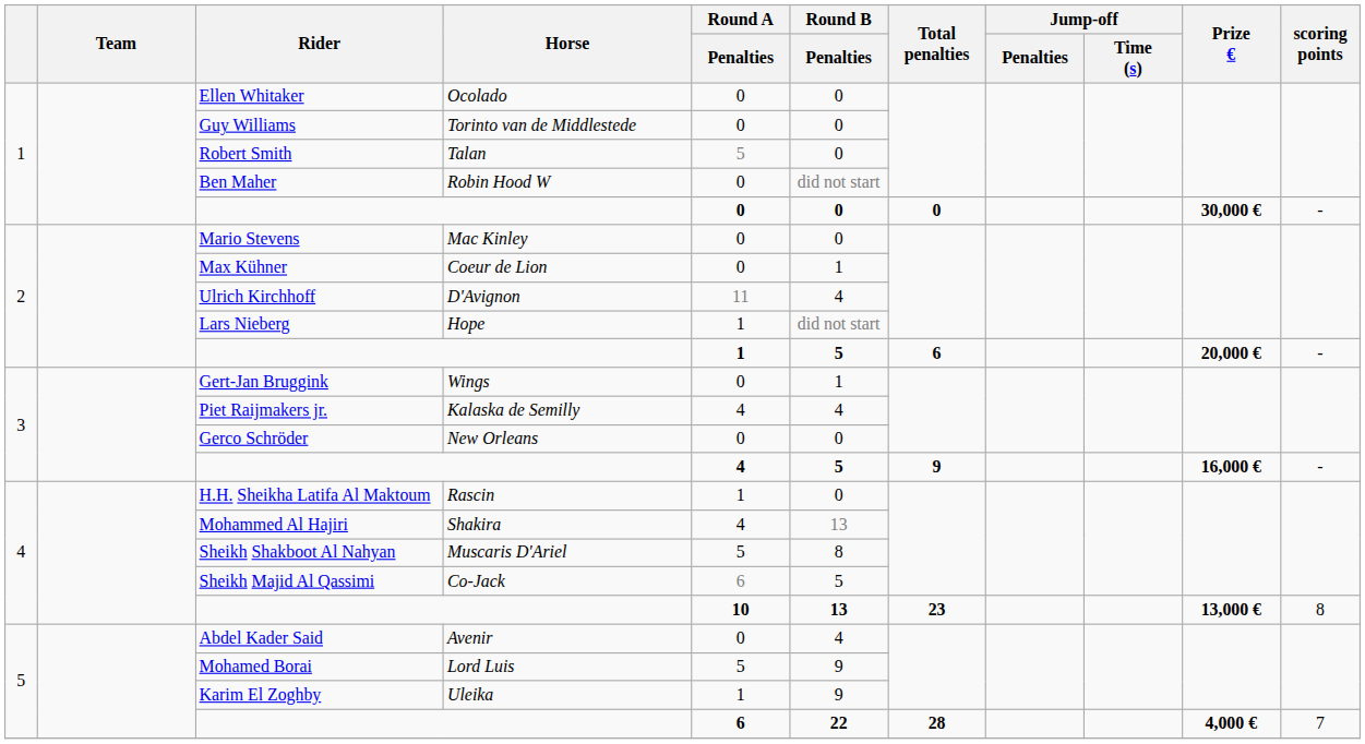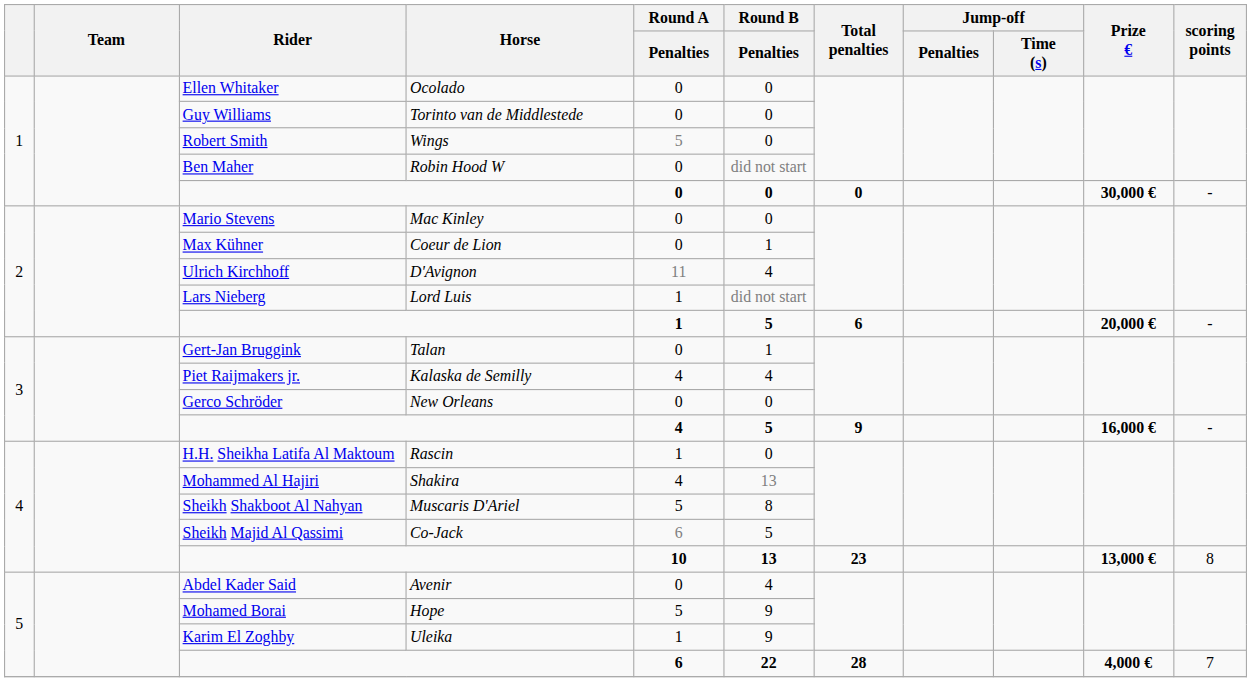Robert Smith | Horse: Talan -> Wings
Lars Nieberg | Horse: Hope -> Lord Luis
Gert-Jan Bruggink | Horse: Wings -> Talan
Mohamed Borai | Horse: Lord Luis -> Hope
